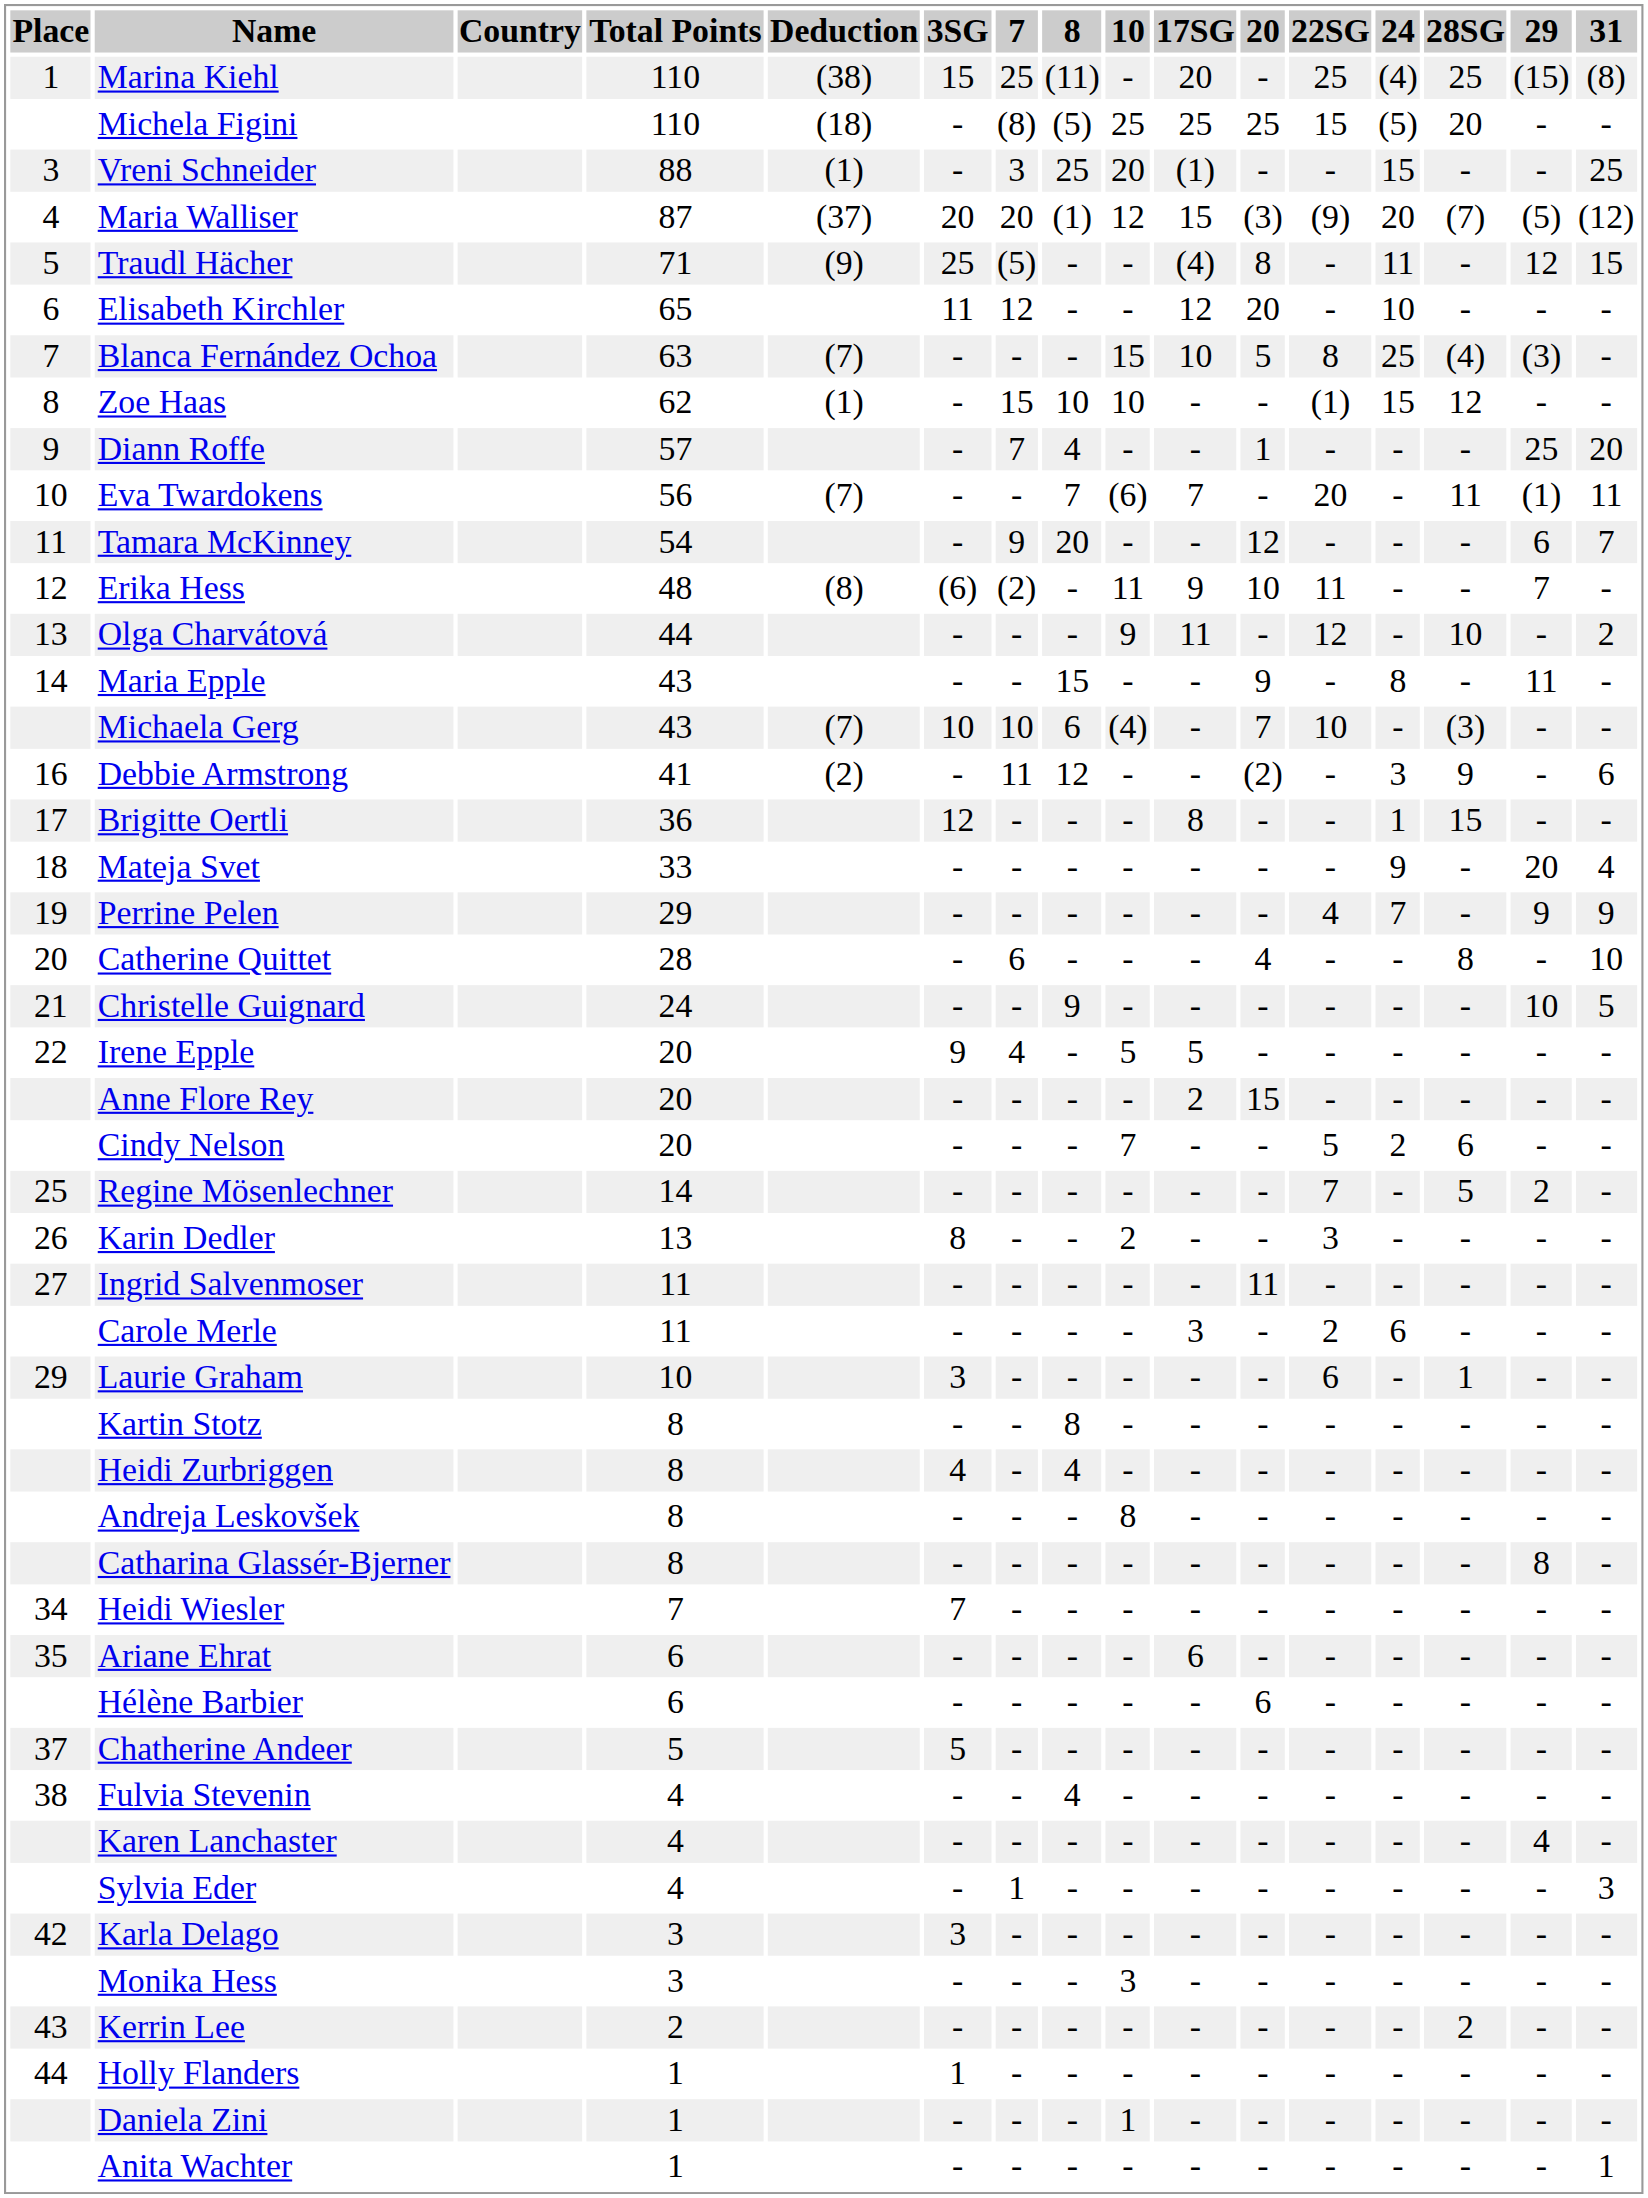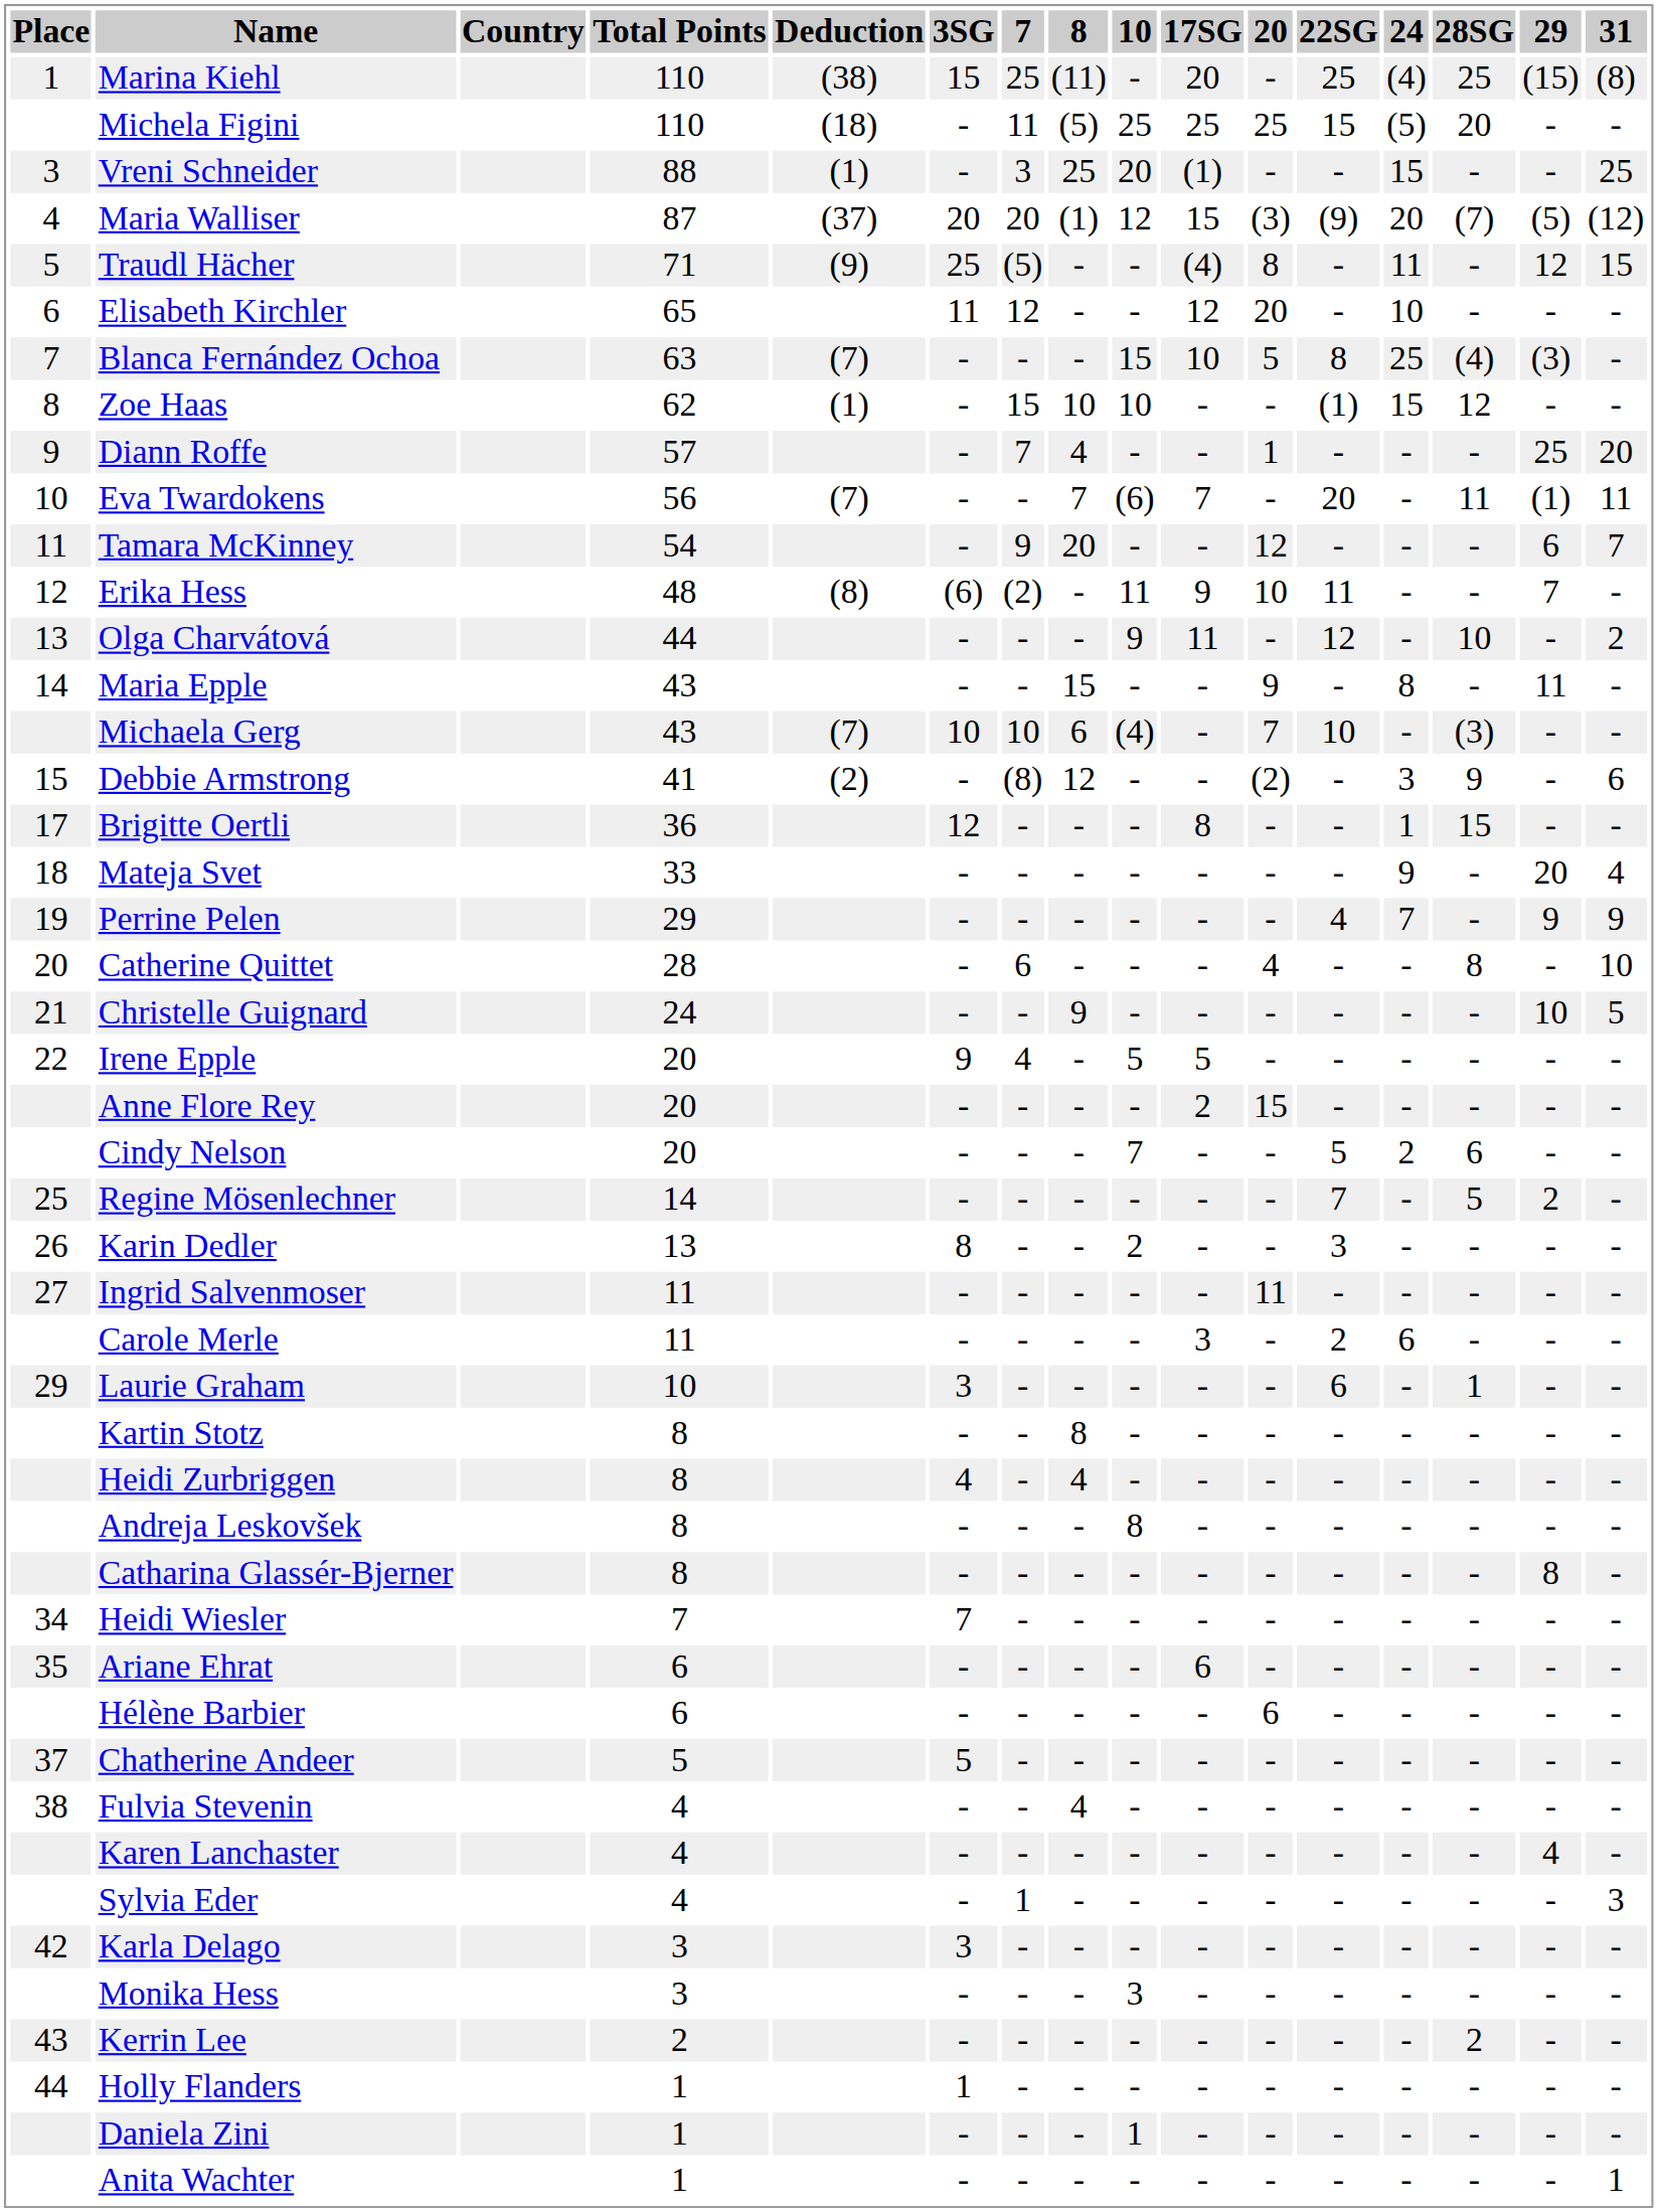Michela Figini | 7: (8) -> 11
Debbie Armstrong | Place: 16 -> 15
Debbie Armstrong | 7: 11 -> (8)
